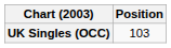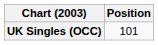UK Singles (OCC) | Position: 103 -> 101
